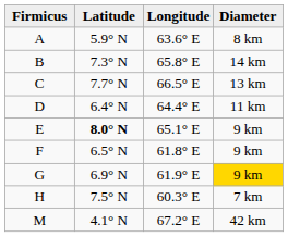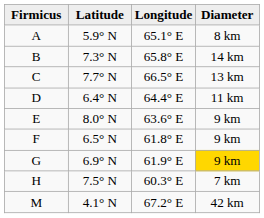A | Longitude: 63.6° E -> 65.1° E
E | Latitude: bold -> normal
E | Longitude: 65.1° E -> 63.6° E
